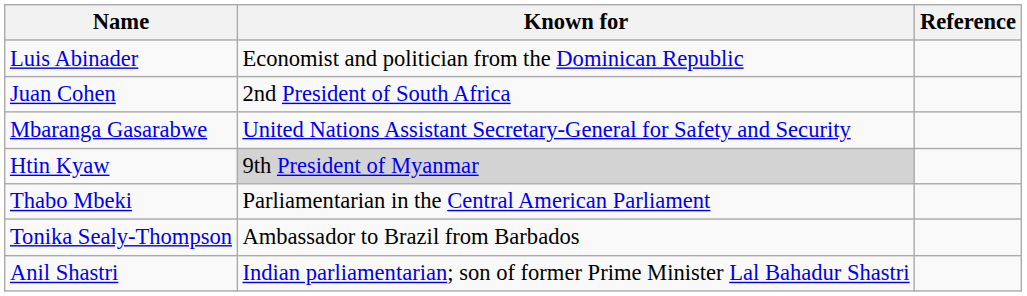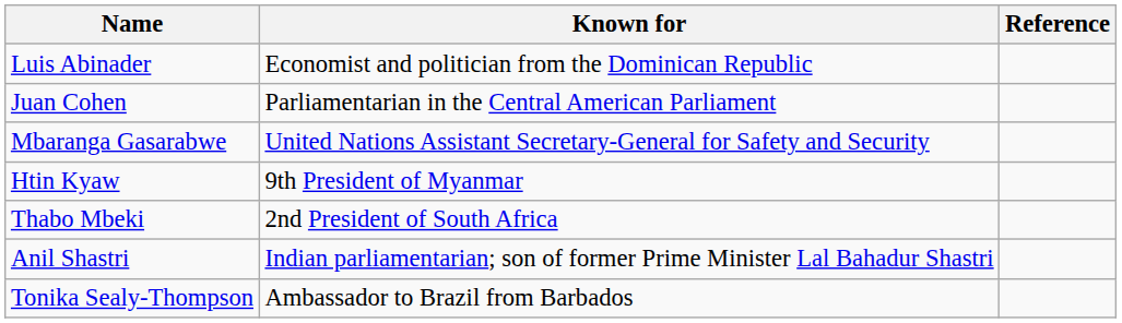Juan Cohen | Known for: 2nd President of South Africa -> Parliamentarian in the Central American Parliament
Htin Kyaw | Known for: lightgrey background -> no background
Thabo Mbeki | Known for: Parliamentarian in the Central American Parliament -> 2nd President of South Africa
rows swapped: Tonika Sealy-Thompson <-> Anil Shastri
